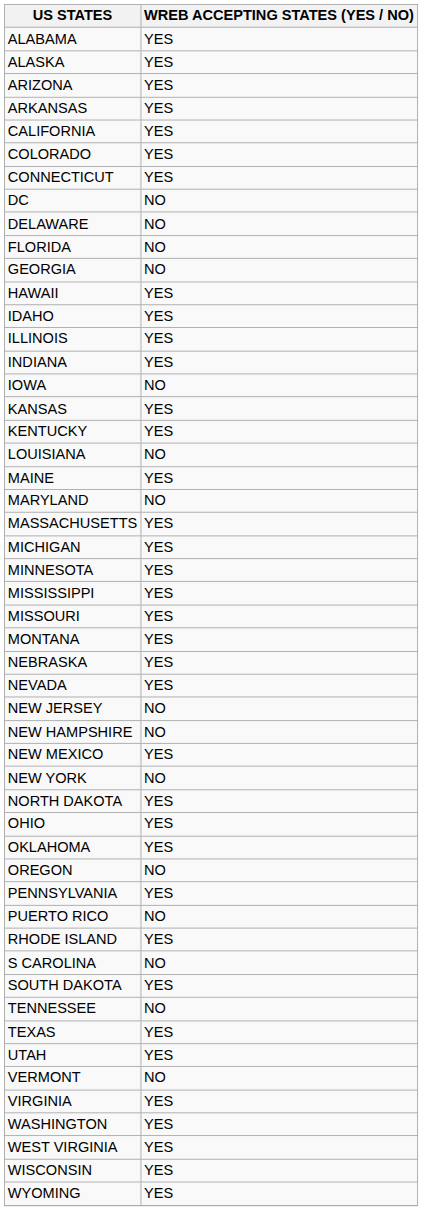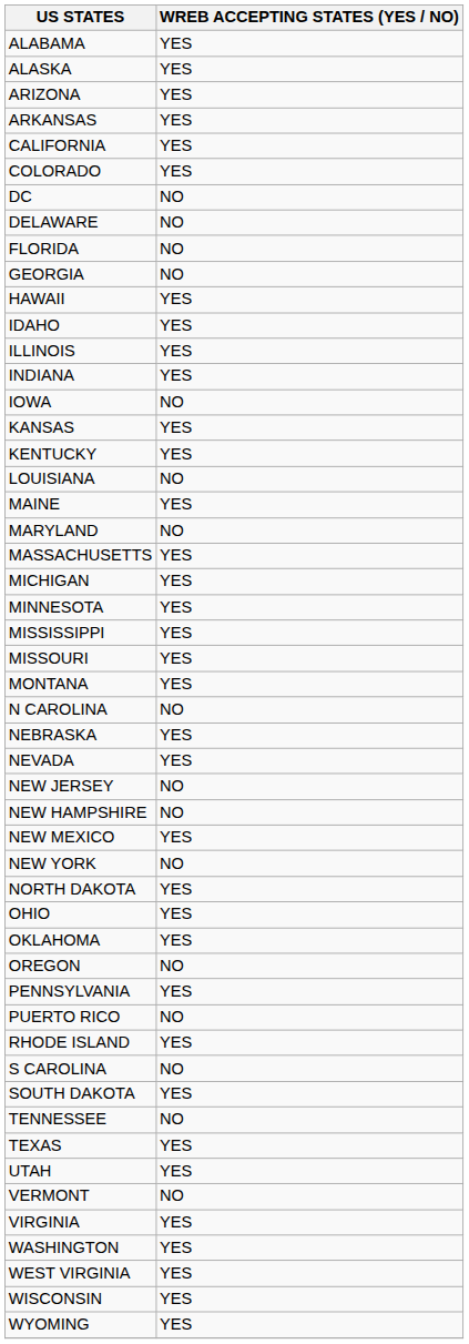- row: CONNECTICUT | YES
+ row: N CAROLINA | NO
